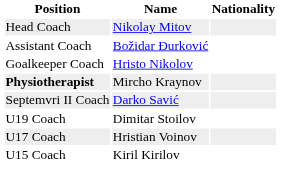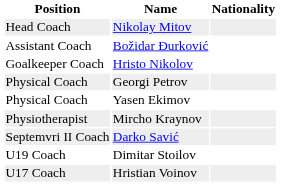+ row: Physical Coach | Georgi Petrov
+ row: Physical Coach | Yasen Ekimov
Mircho Kraynov | Position: bold -> normal
- row: U15 Coach | Kiril Kirilov
